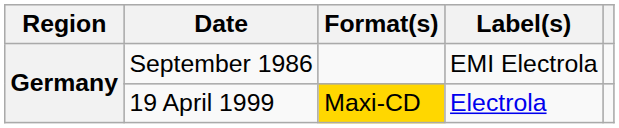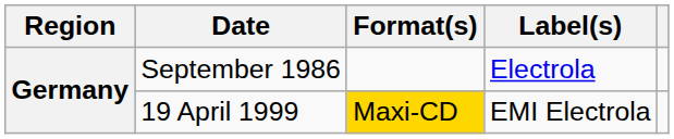September 1986 | Label(s): EMI Electrola -> Electrola
19 April 1999 | Label(s): Electrola -> EMI Electrola
